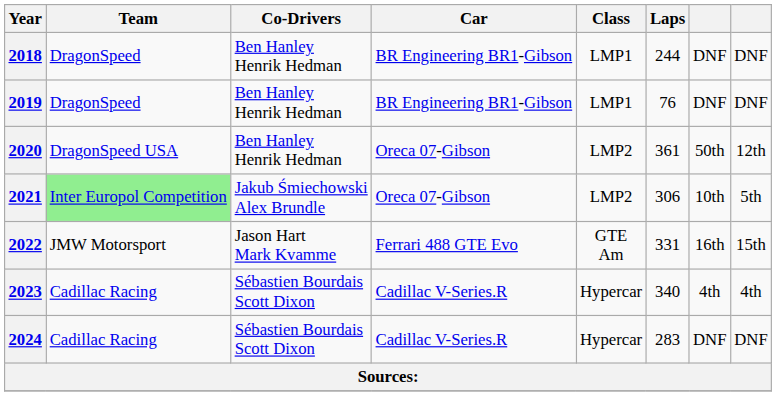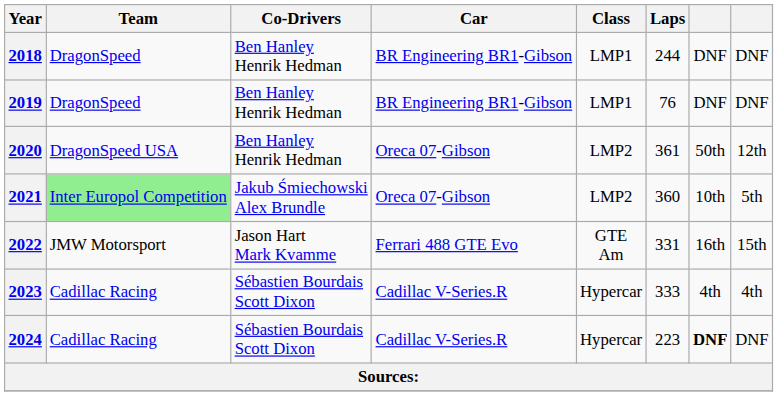2021 | Laps: 306 -> 360
2023 | Laps: 340 -> 333
2024 | Laps: 283 -> 223
2024 | column 7: normal -> bold
